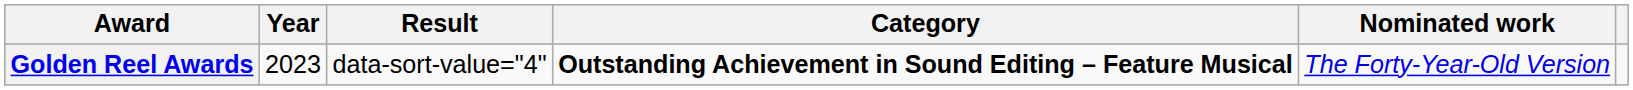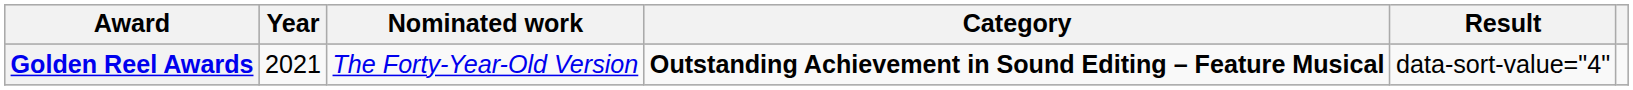columns swapped: Nominated work <-> Result
Golden Reel Awards | Year: 2023 -> 2021
